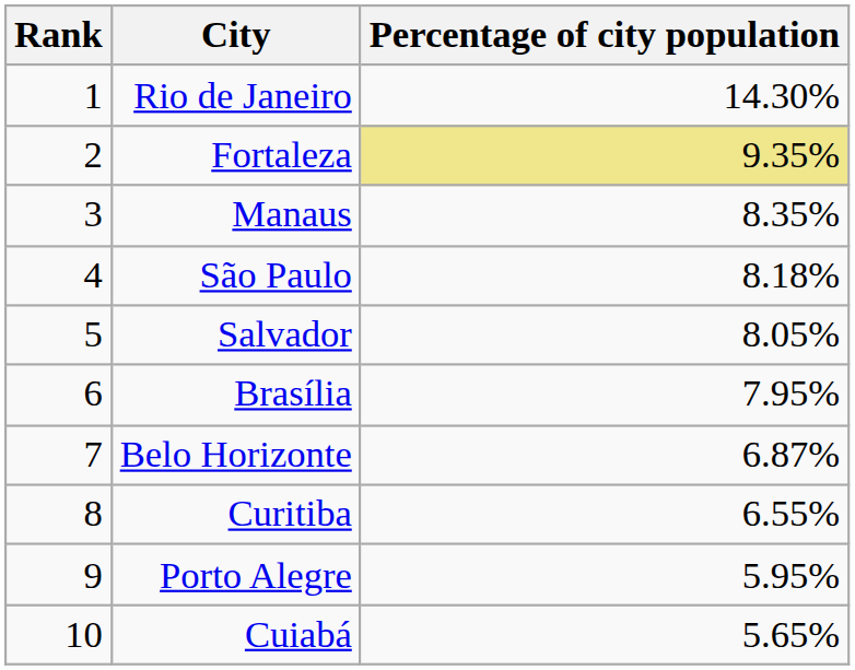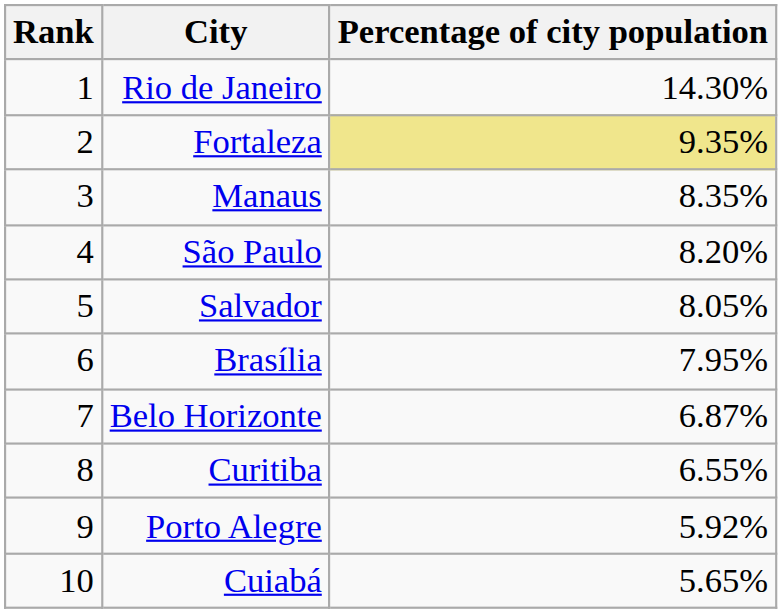São Paulo | Percentage of city population: 8.18% -> 8.20%
Porto Alegre | Percentage of city population: 5.95% -> 5.92%
